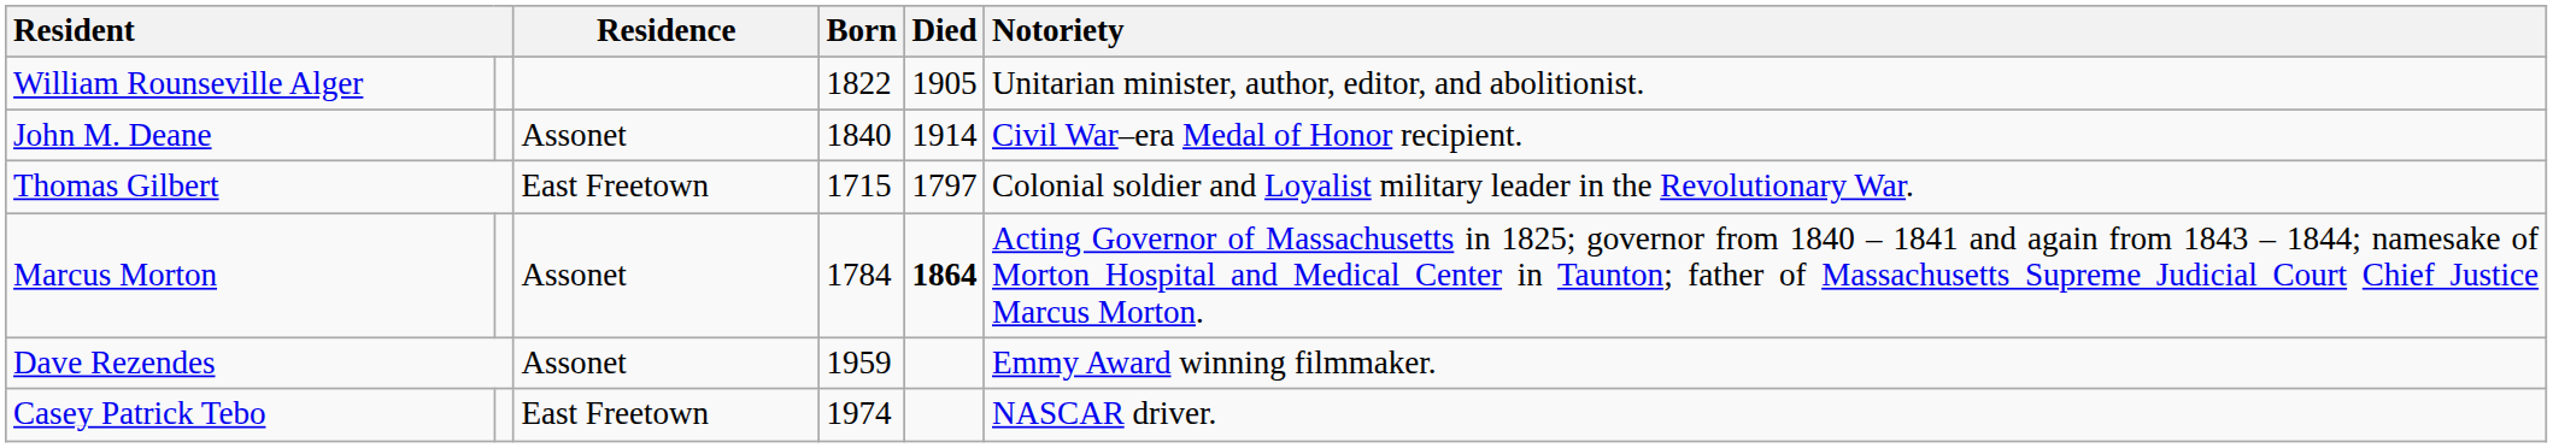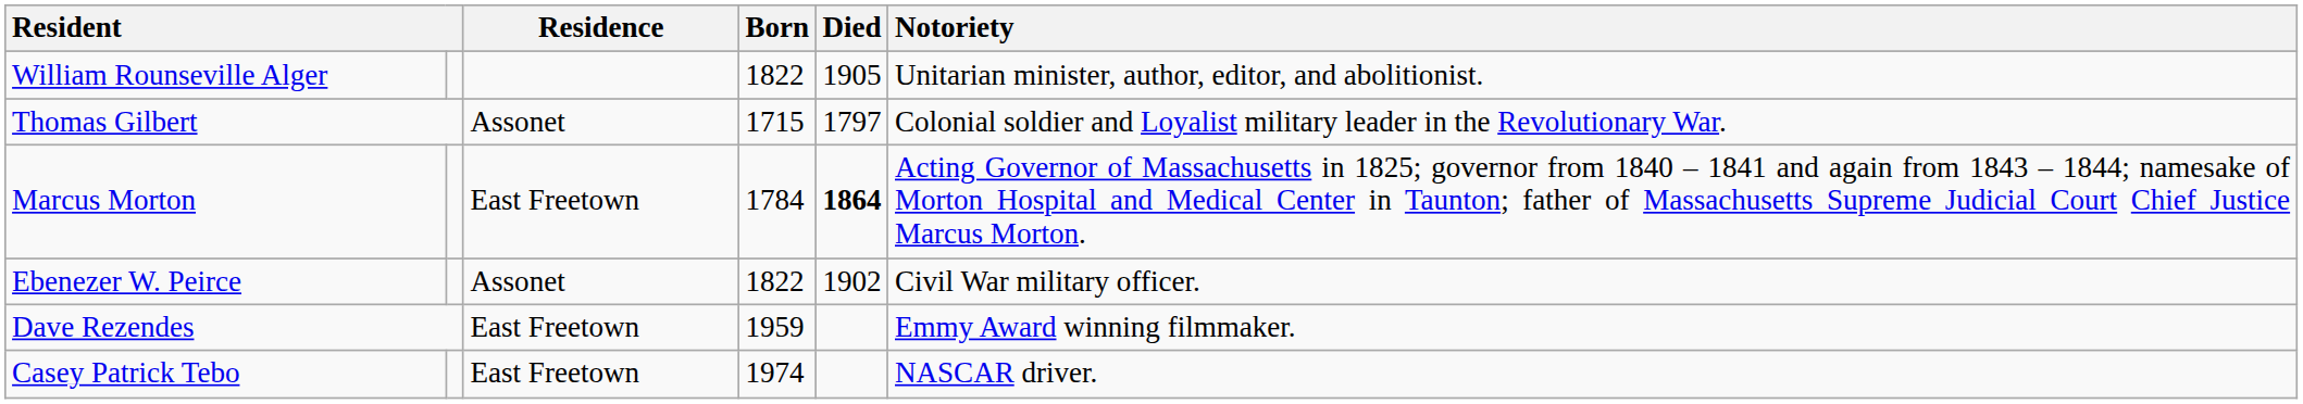- row: John M. Deane | Assonet | 1840 | 1914 | Civil War–era Medal of Honor recipient.
Thomas Gilbert | Residence: East Freetown -> Assonet
Marcus Morton | Residence: Assonet -> East Freetown
+ row: Ebenezer W. Peirce | Assonet | 1822 | 1902 | Civil War military officer.
Dave Rezendes | Residence: Assonet -> East Freetown
